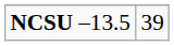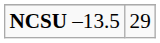NCSU –13.5 | column 2: 39 -> 29
